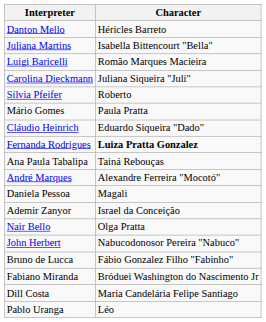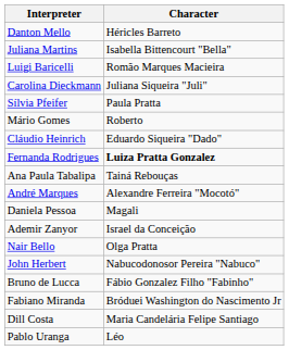Sílvia Pfeifer | Character: Roberto -> Paula Pratta
Mário Gomes | Character: Paula Pratta -> Roberto
